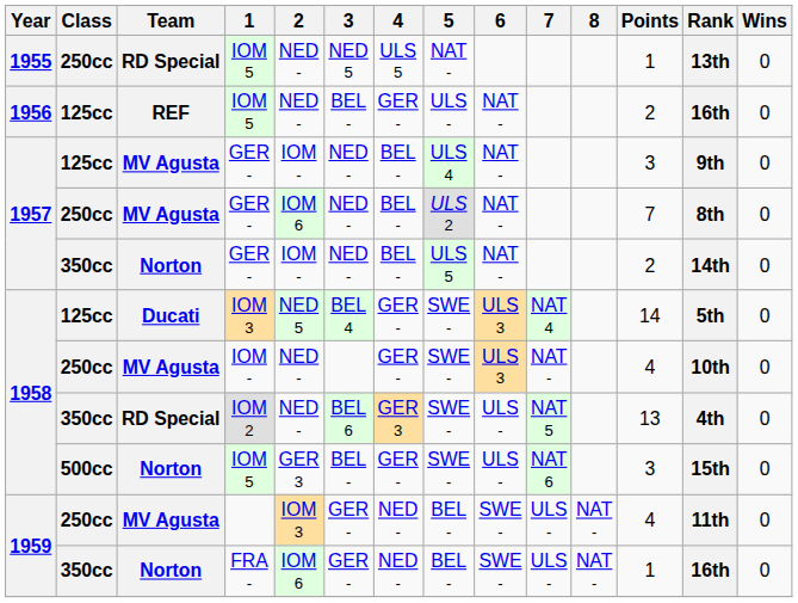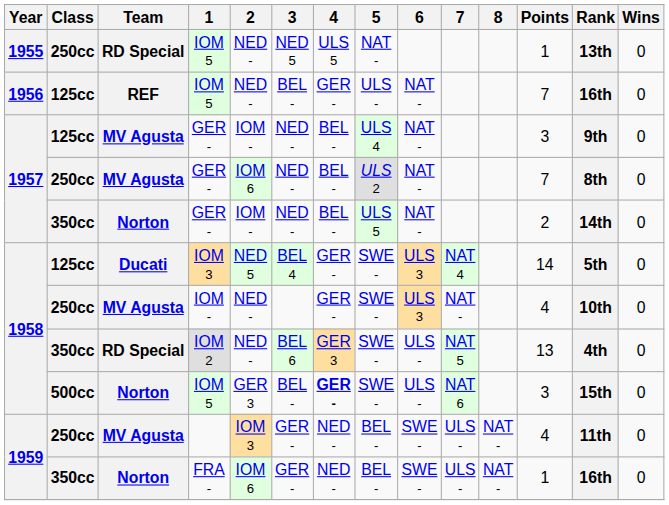125cc / IOM 5 | Points: 2 -> 7
500cc / IOM 5 | 4: normal -> bold
